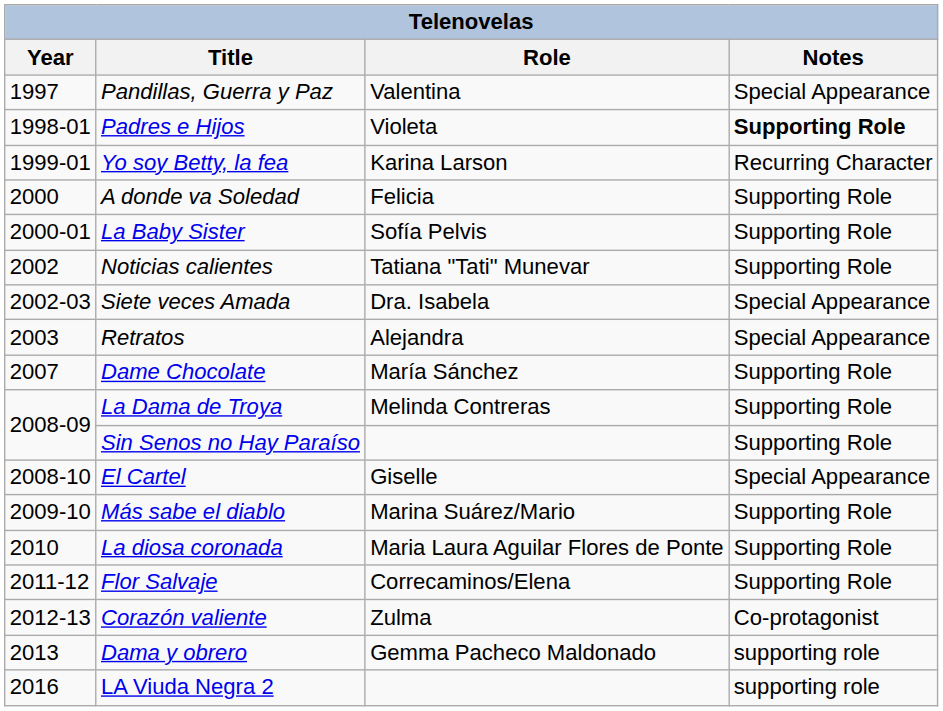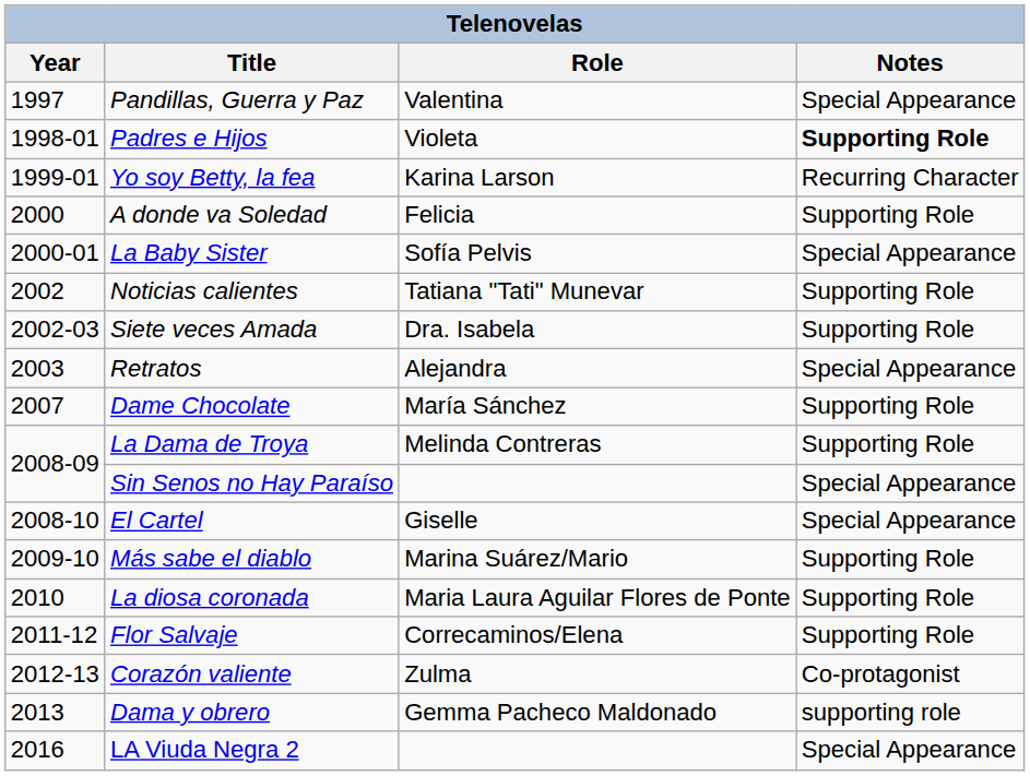La Baby Sister | Notes: Supporting Role -> Special Appearance
Siete veces Amada | Notes: Special Appearance -> Supporting Role
Sin Senos no Hay Paraíso | Notes: Supporting Role -> Special Appearance
LA Viuda Negra 2 | Notes: supporting role -> Special Appearance
